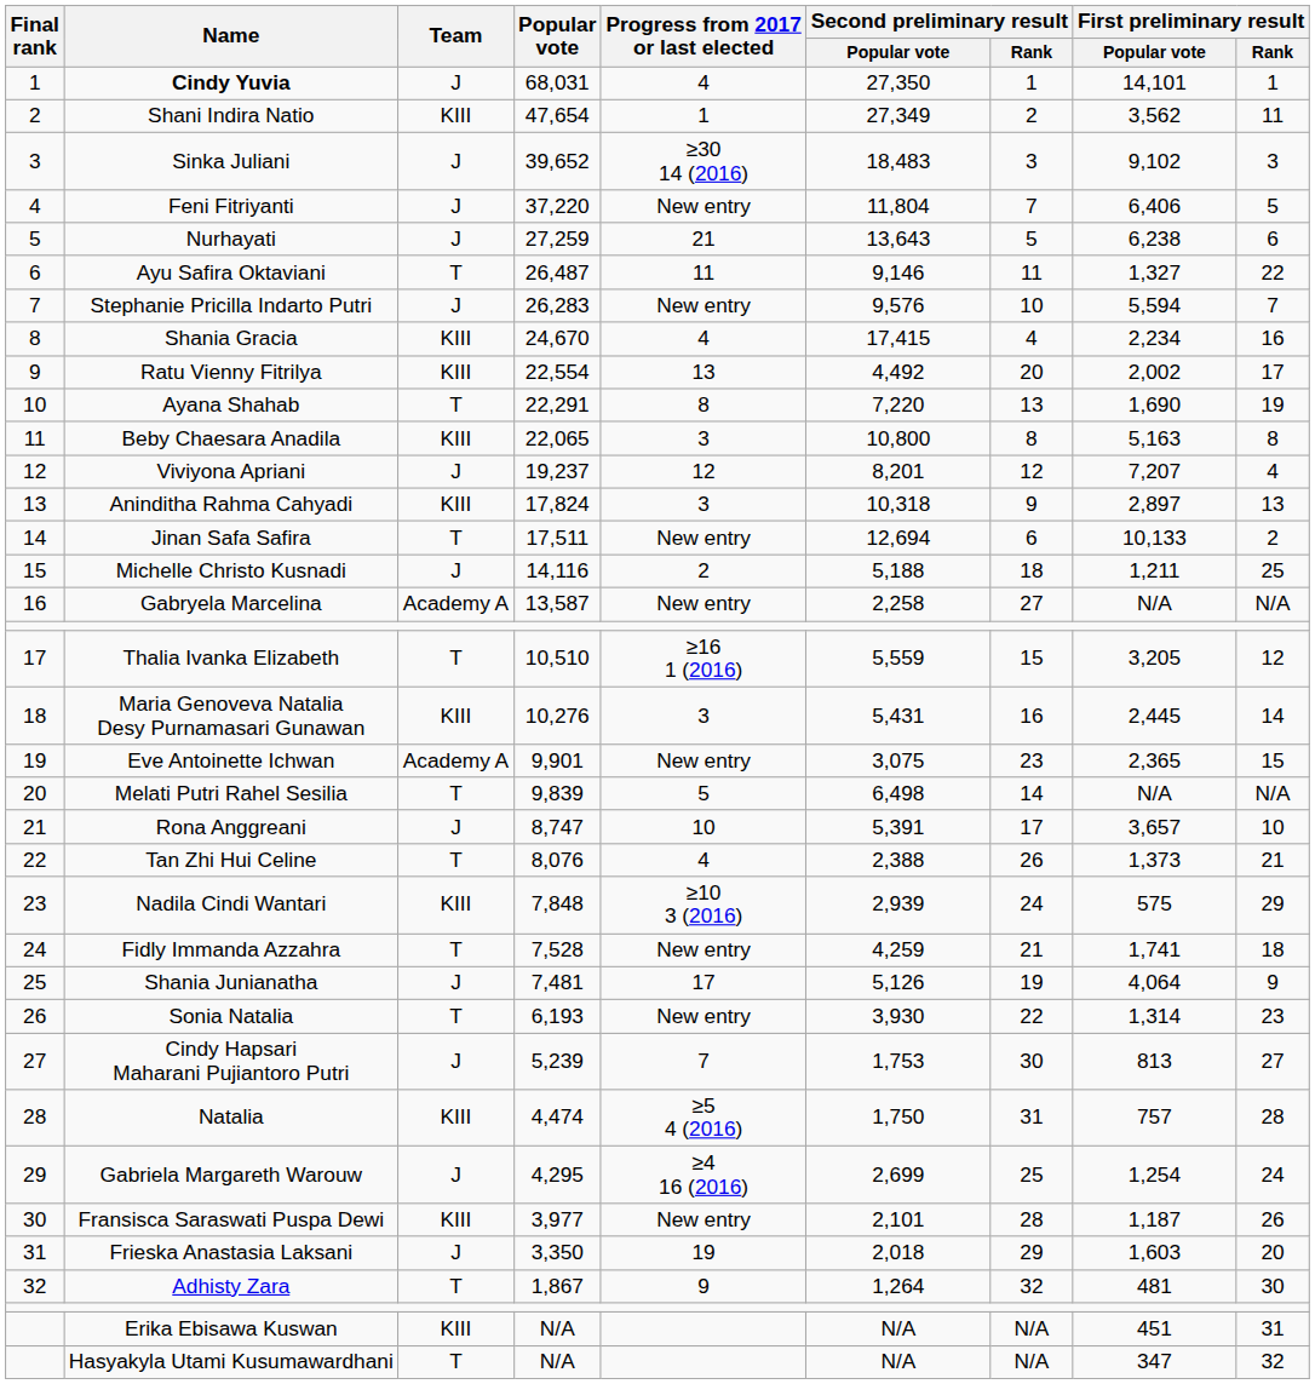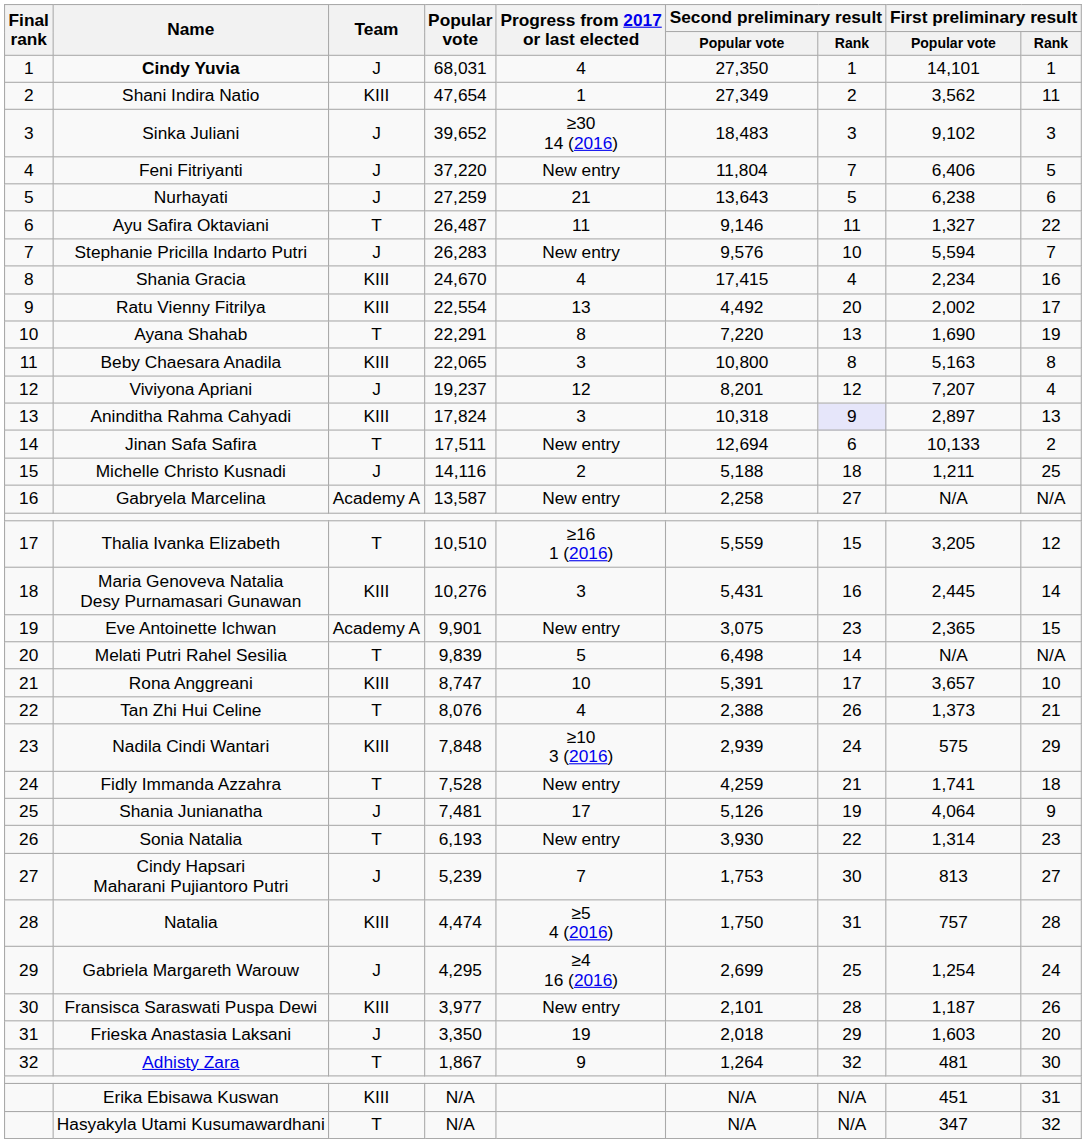Aninditha Rahma Cahyadi | Second preliminary result / Rank: no background -> lavender background
Rona Anggreani | Team: J -> KIII
